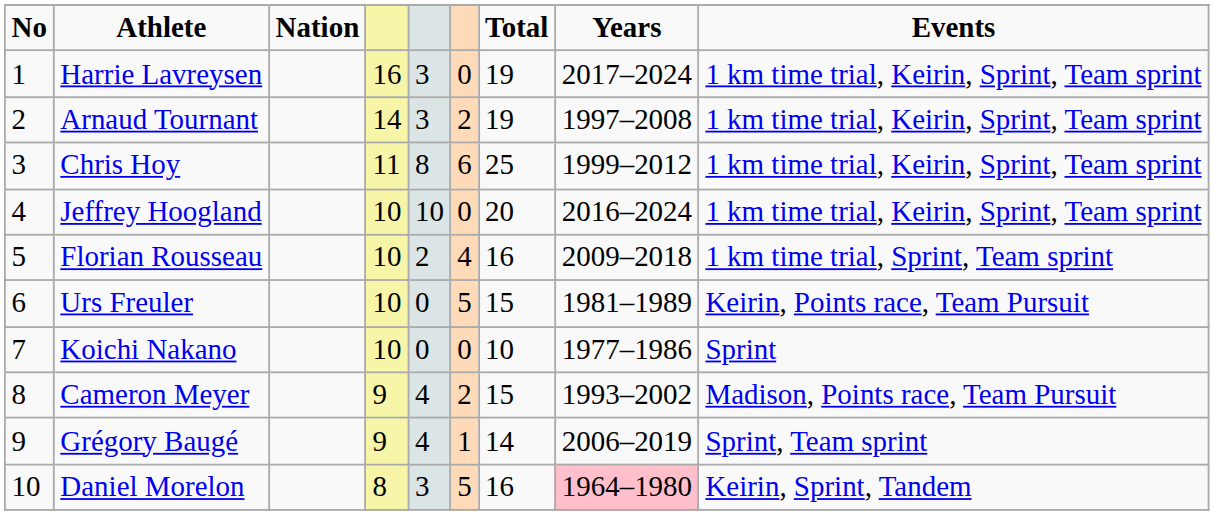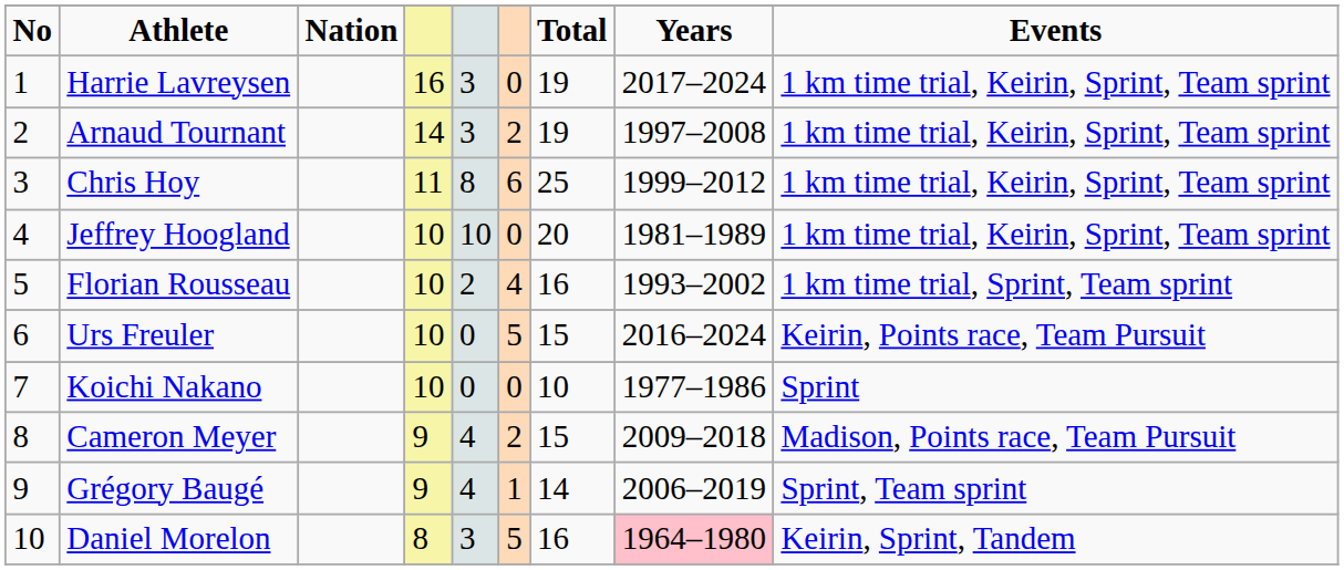Jeffrey Hoogland | Years: 2016–2024 -> 1981–1989
Florian Rousseau | Years: 2009–2018 -> 1993–2002
Urs Freuler | Years: 1981–1989 -> 2016–2024
Cameron Meyer | Years: 1993–2002 -> 2009–2018
